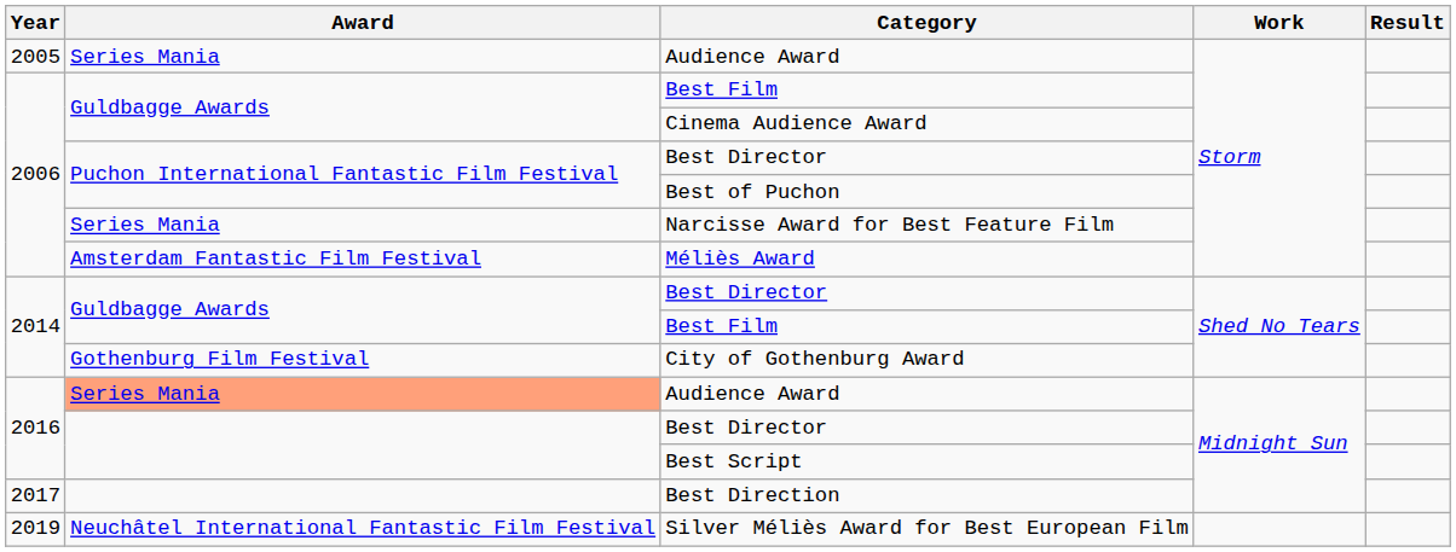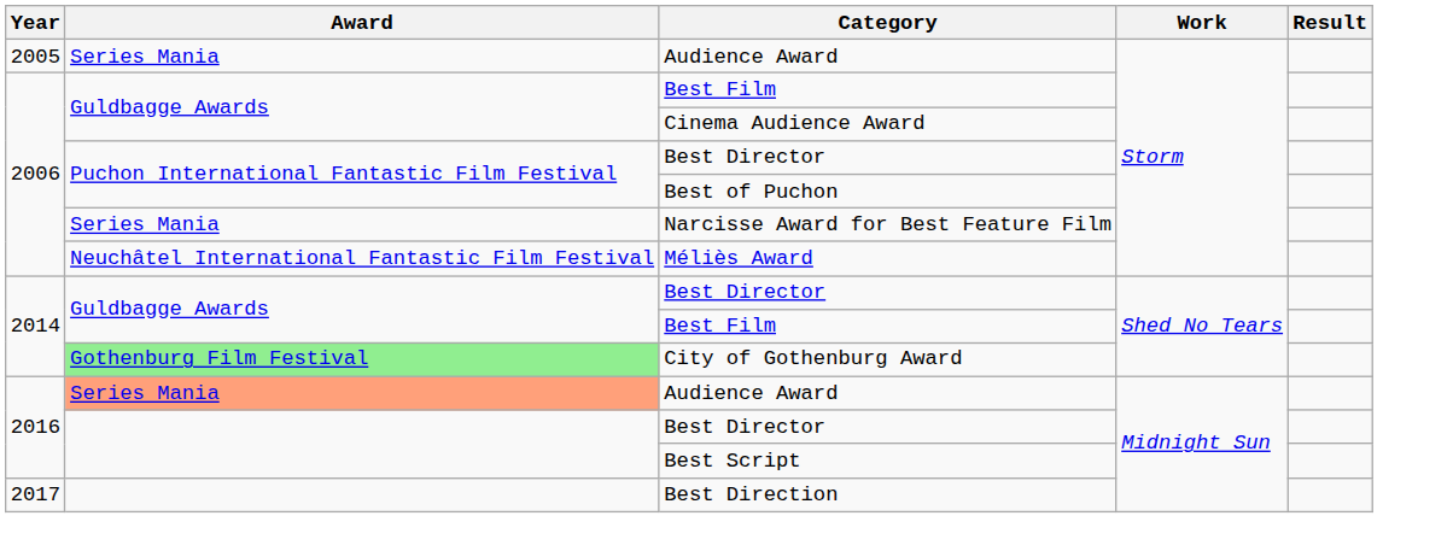Méliès Award | Award: Amsterdam Fantastic Film Festival -> Neuchâtel International Fantastic Film Festival
City of Gothenburg Award | Award: no background -> lightgreen background
- row: 2019 | Neuchâtel International Fantastic Film Festival | Silver Méliès Award for Best European Film
